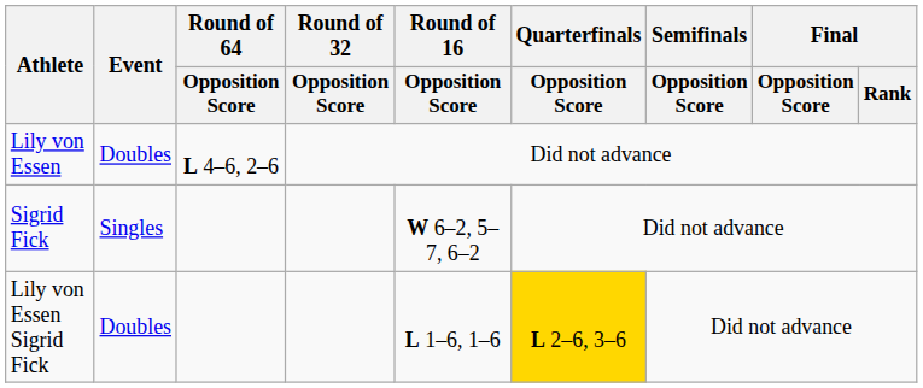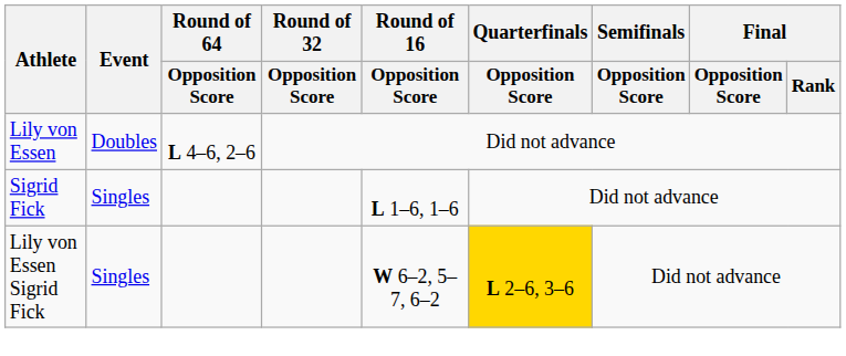Sigrid Fick | Round of 16 / Opposition Score: W 6–2, 5–7, 6–2 -> L 1–6, 1–6
Lily von Essen Sigrid Fick | Event: Doubles -> Singles
Lily von Essen Sigrid Fick | Round of 16 / Opposition Score: L 1–6, 1–6 -> W 6–2, 5–7, 6–2
